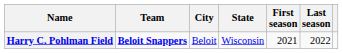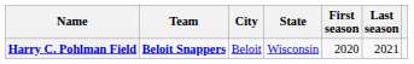Harry C. Pohlman Field | First season: 2021 -> 2020
Harry C. Pohlman Field | Last season: 2022 -> 2021
